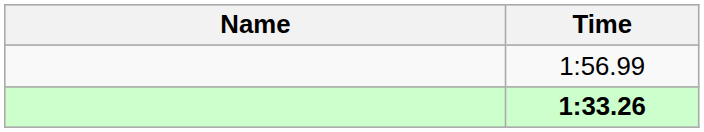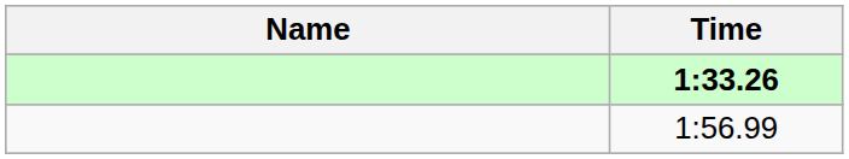rows swapped: 1:33.26 <-> 1:56.99
